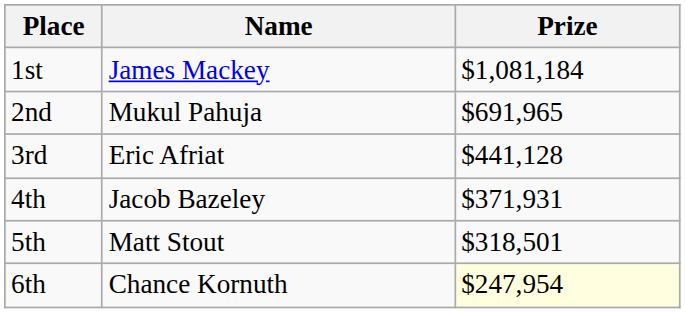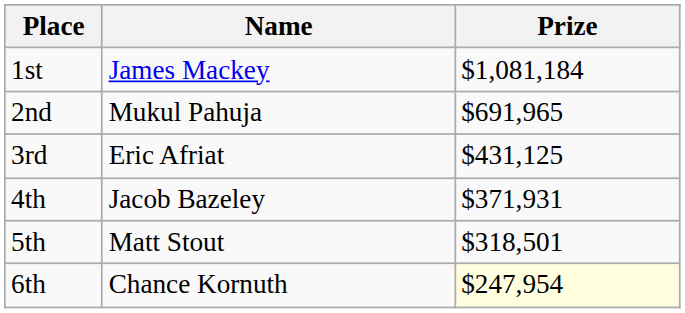3rd | Prize: $441,128 -> $431,125
